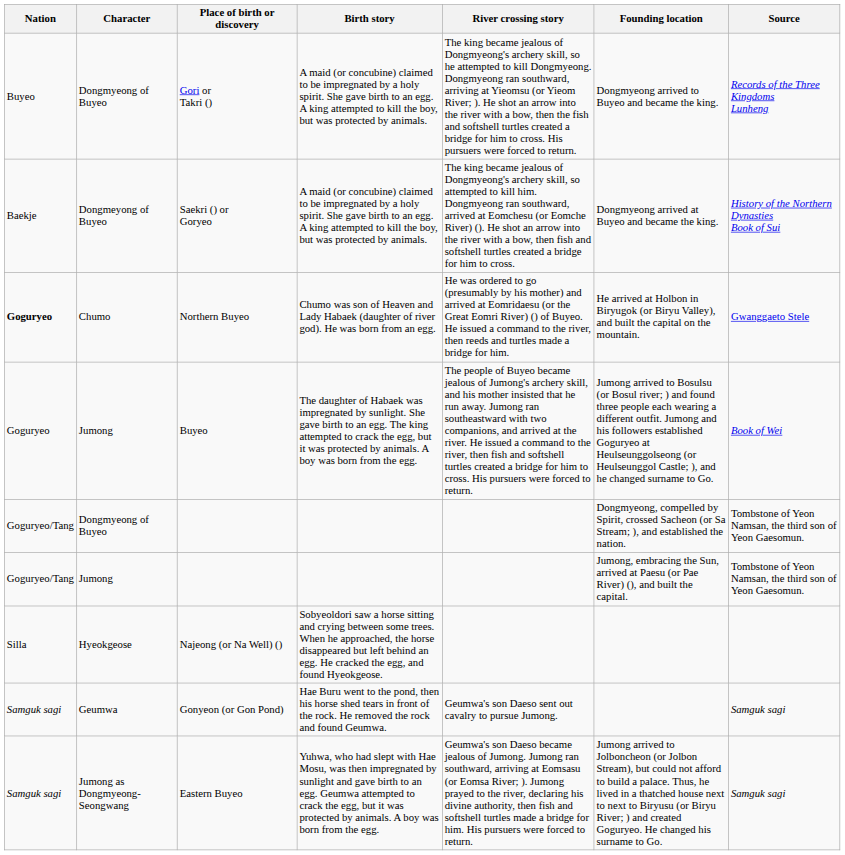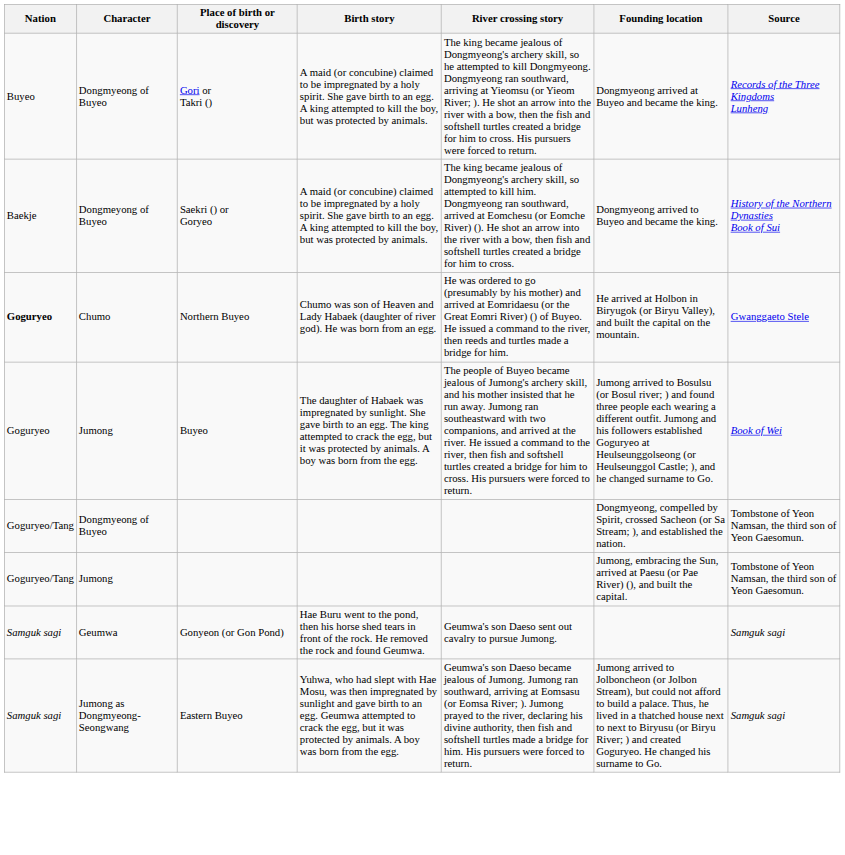Gori or Takri () | Founding location: Dongmyeong arrived to Buyeo and became the king. -> Dongmyeong arrived at Buyeo and became the king.
Saekri () or Goryeo | Founding location: Dongmyeong arrived at Buyeo and became the king. -> Dongmyeong arrived to Buyeo and became the king.
- row: Silla | Hyeokgeose | Najeong (or Na Well) () | Sobyeoldori saw a horse sitting and crying between some trees. When he approached, the horse disappeared but left behind an egg. He cracked the egg, and found Hyeokgeose.
